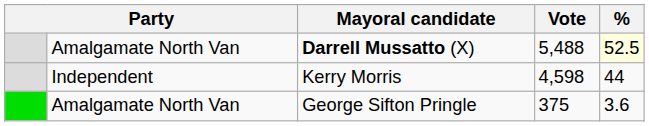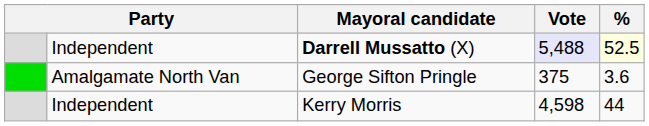Darrell Mussatto (X) | column 2: Amalgamate North Van -> Independent
Darrell Mussatto (X) | Vote: no background -> lavender background
rows swapped: Kerry Morris <-> George Sifton Pringle
